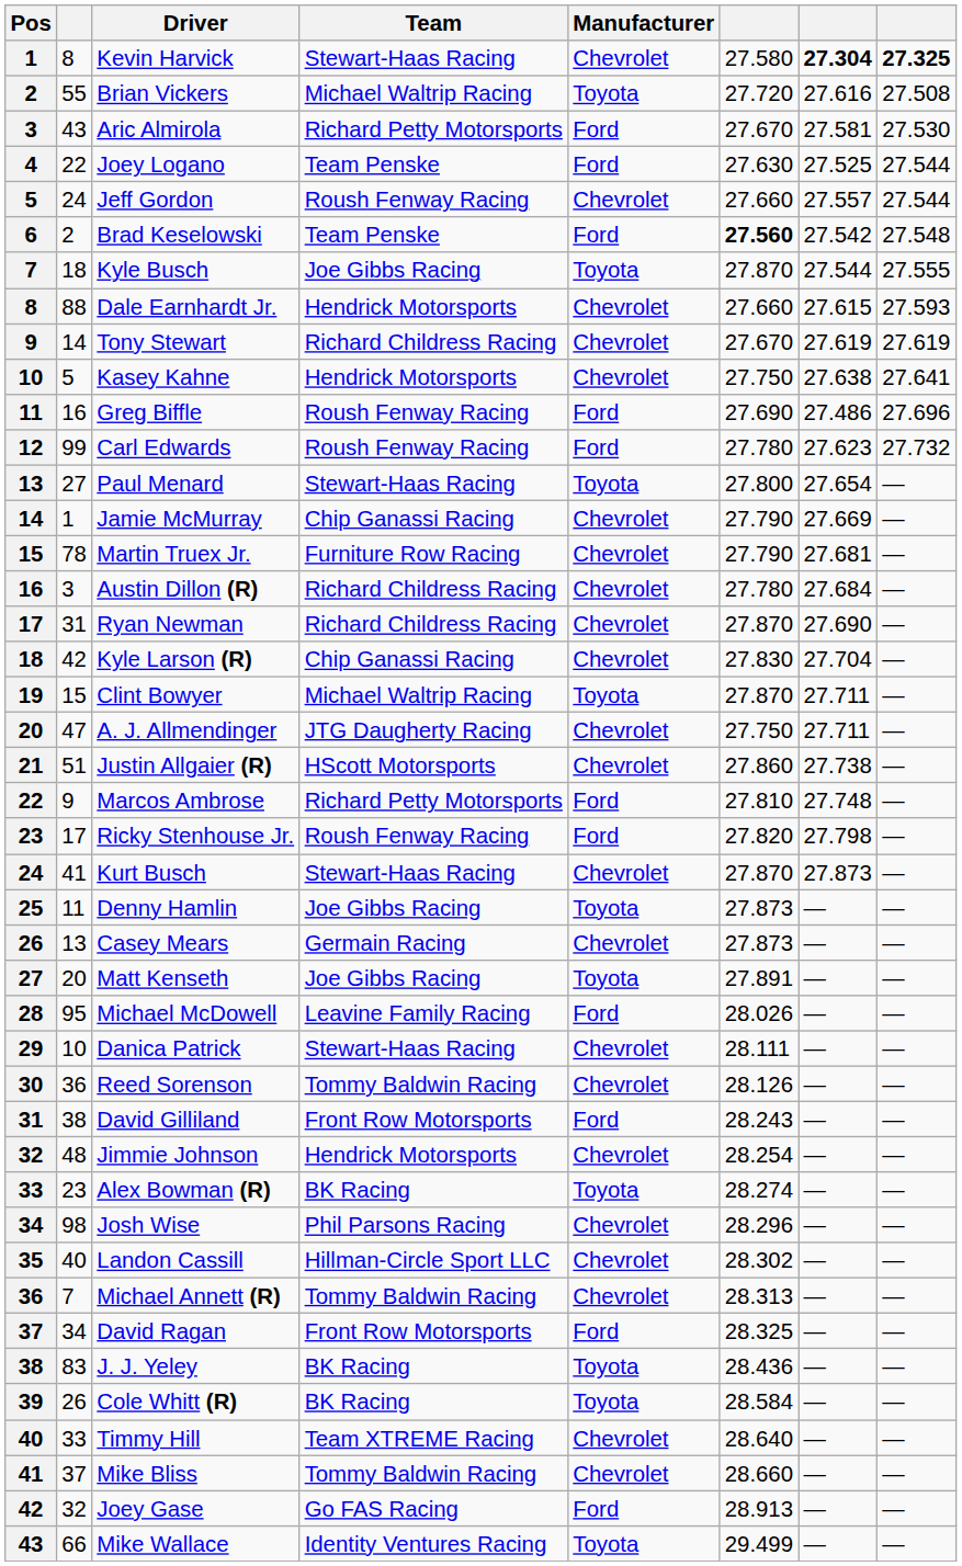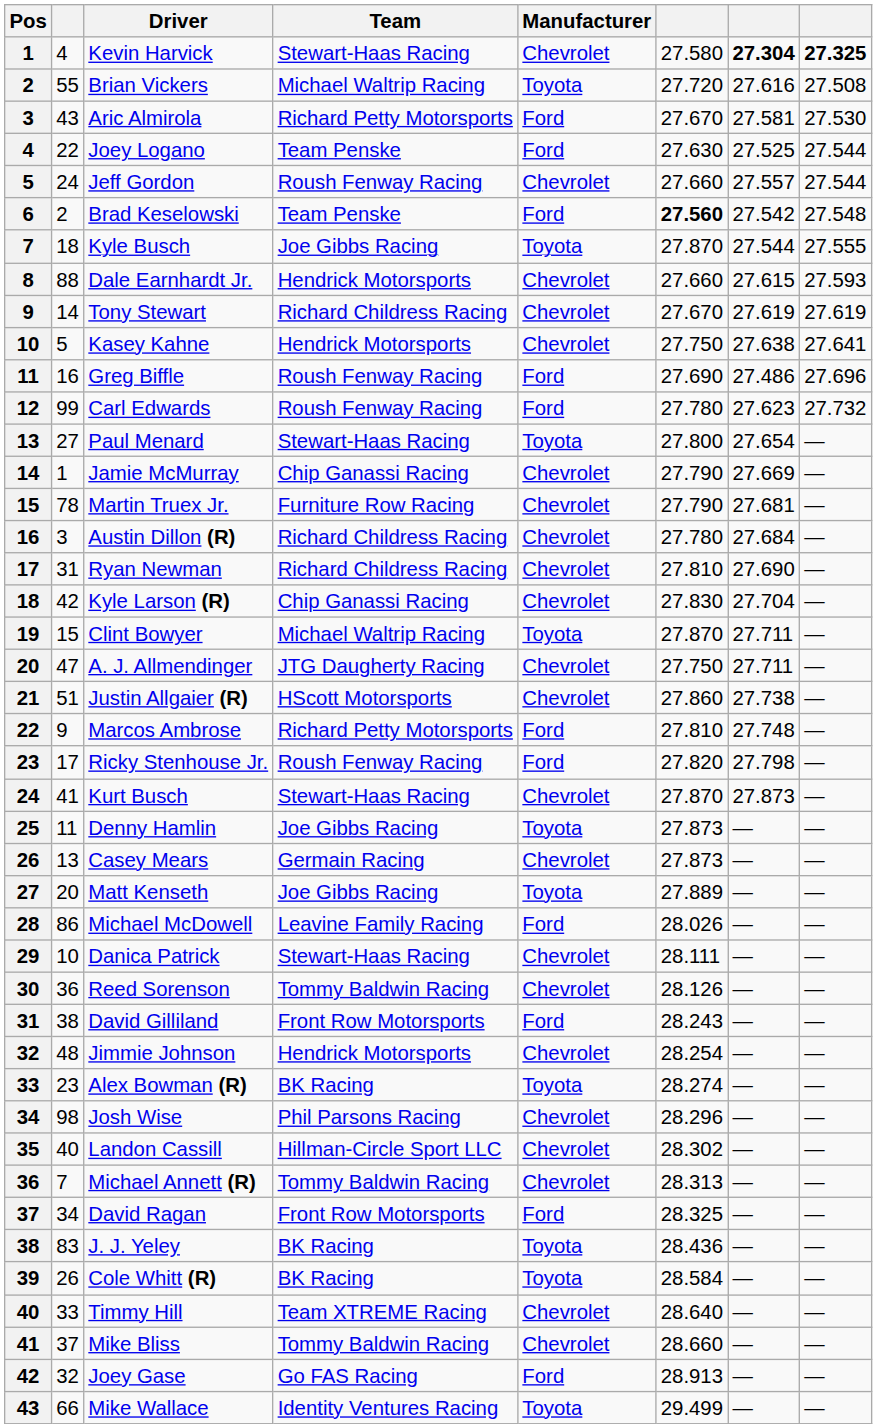Kevin Harvick | column 2: 8 -> 4
Ryan Newman | column 6: 27.870 -> 27.810
Matt Kenseth | column 6: 27.891 -> 27.889
Michael McDowell | column 2: 95 -> 86
